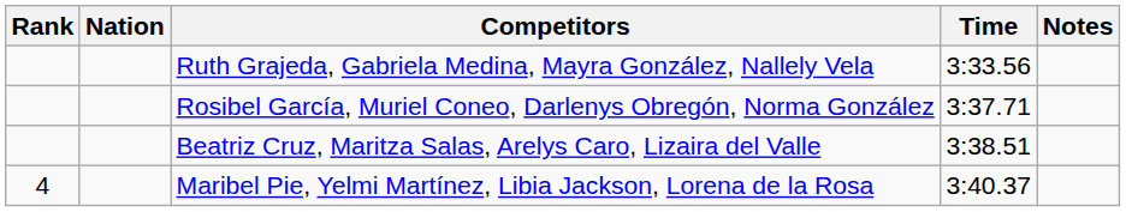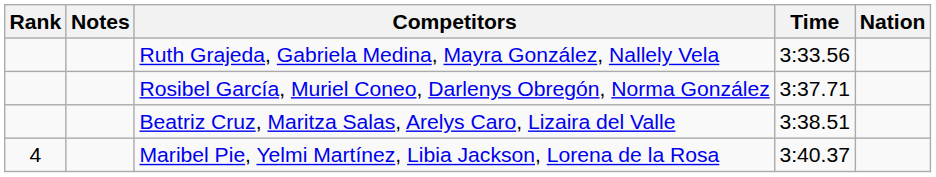columns swapped: Nation <-> Notes
